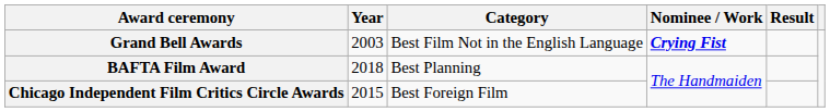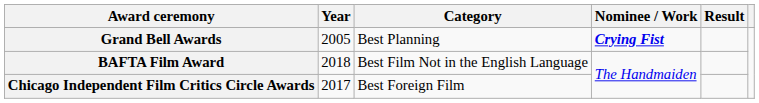Grand Bell Awards | Year: 2003 -> 2005
Grand Bell Awards | Category: Best Film Not in the English Language -> Best Planning
BAFTA Film Award | Category: Best Planning -> Best Film Not in the English Language
Chicago Independent Film Critics Circle Awards | Year: 2015 -> 2017
